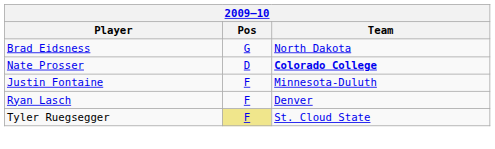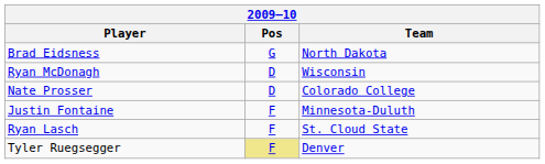+ row: Ryan McDonagh | D | Wisconsin
Nate Prosser | Team: bold -> normal
Ryan Lasch | Team: Denver -> St. Cloud State
Tyler Ruegsegger | Team: St. Cloud State -> Denver
